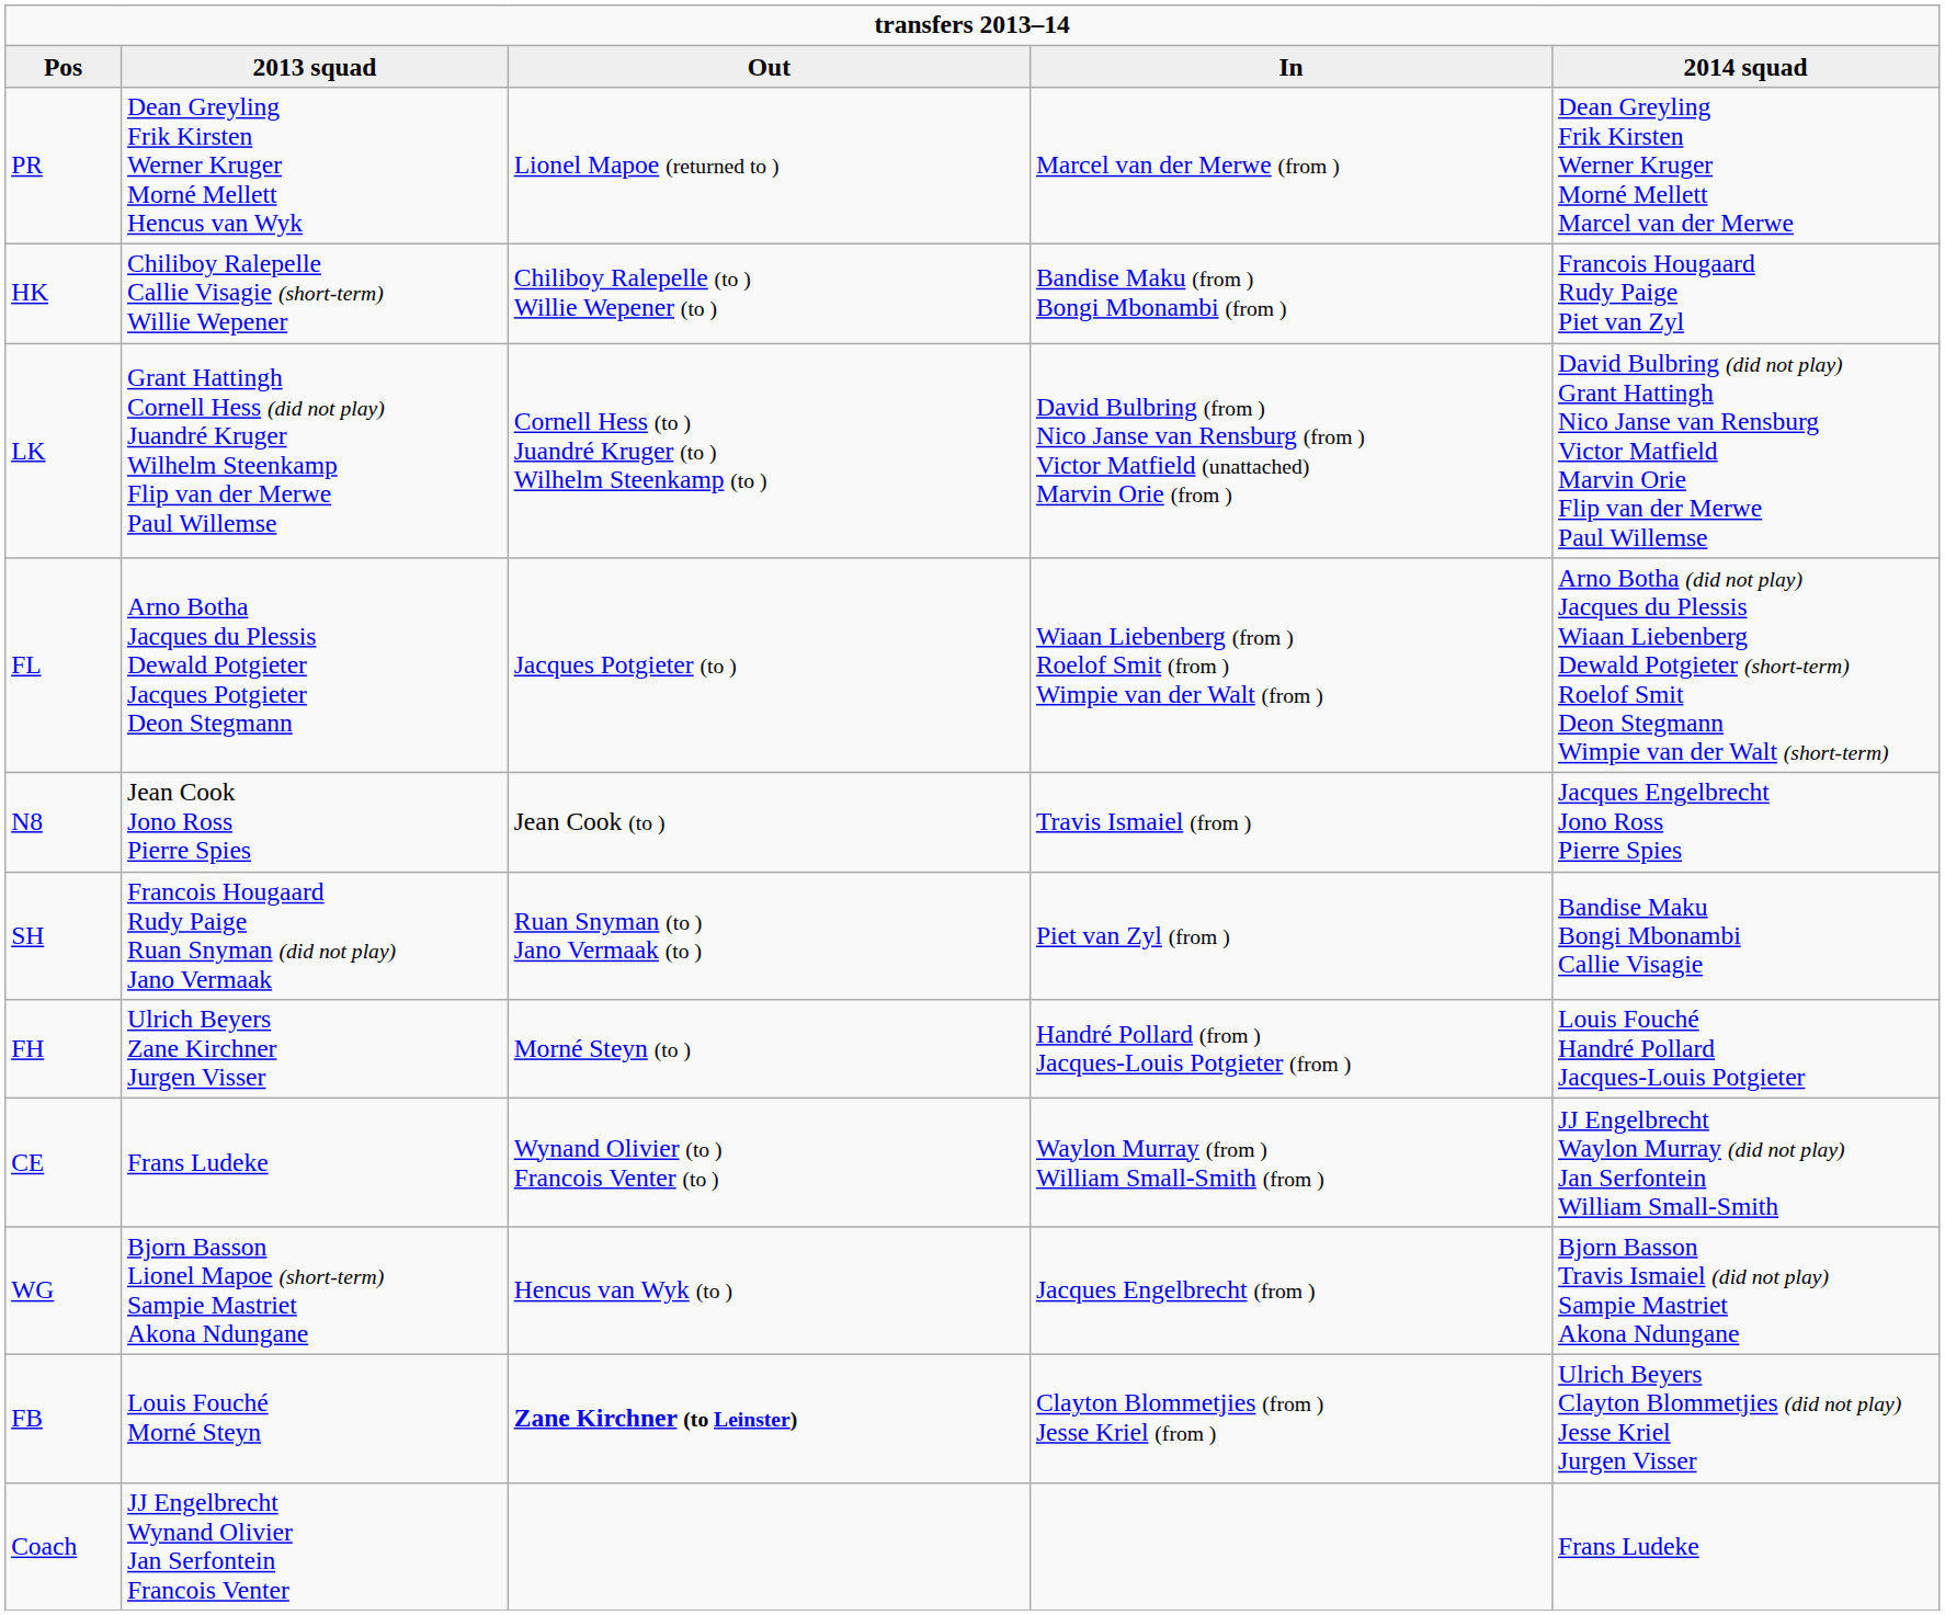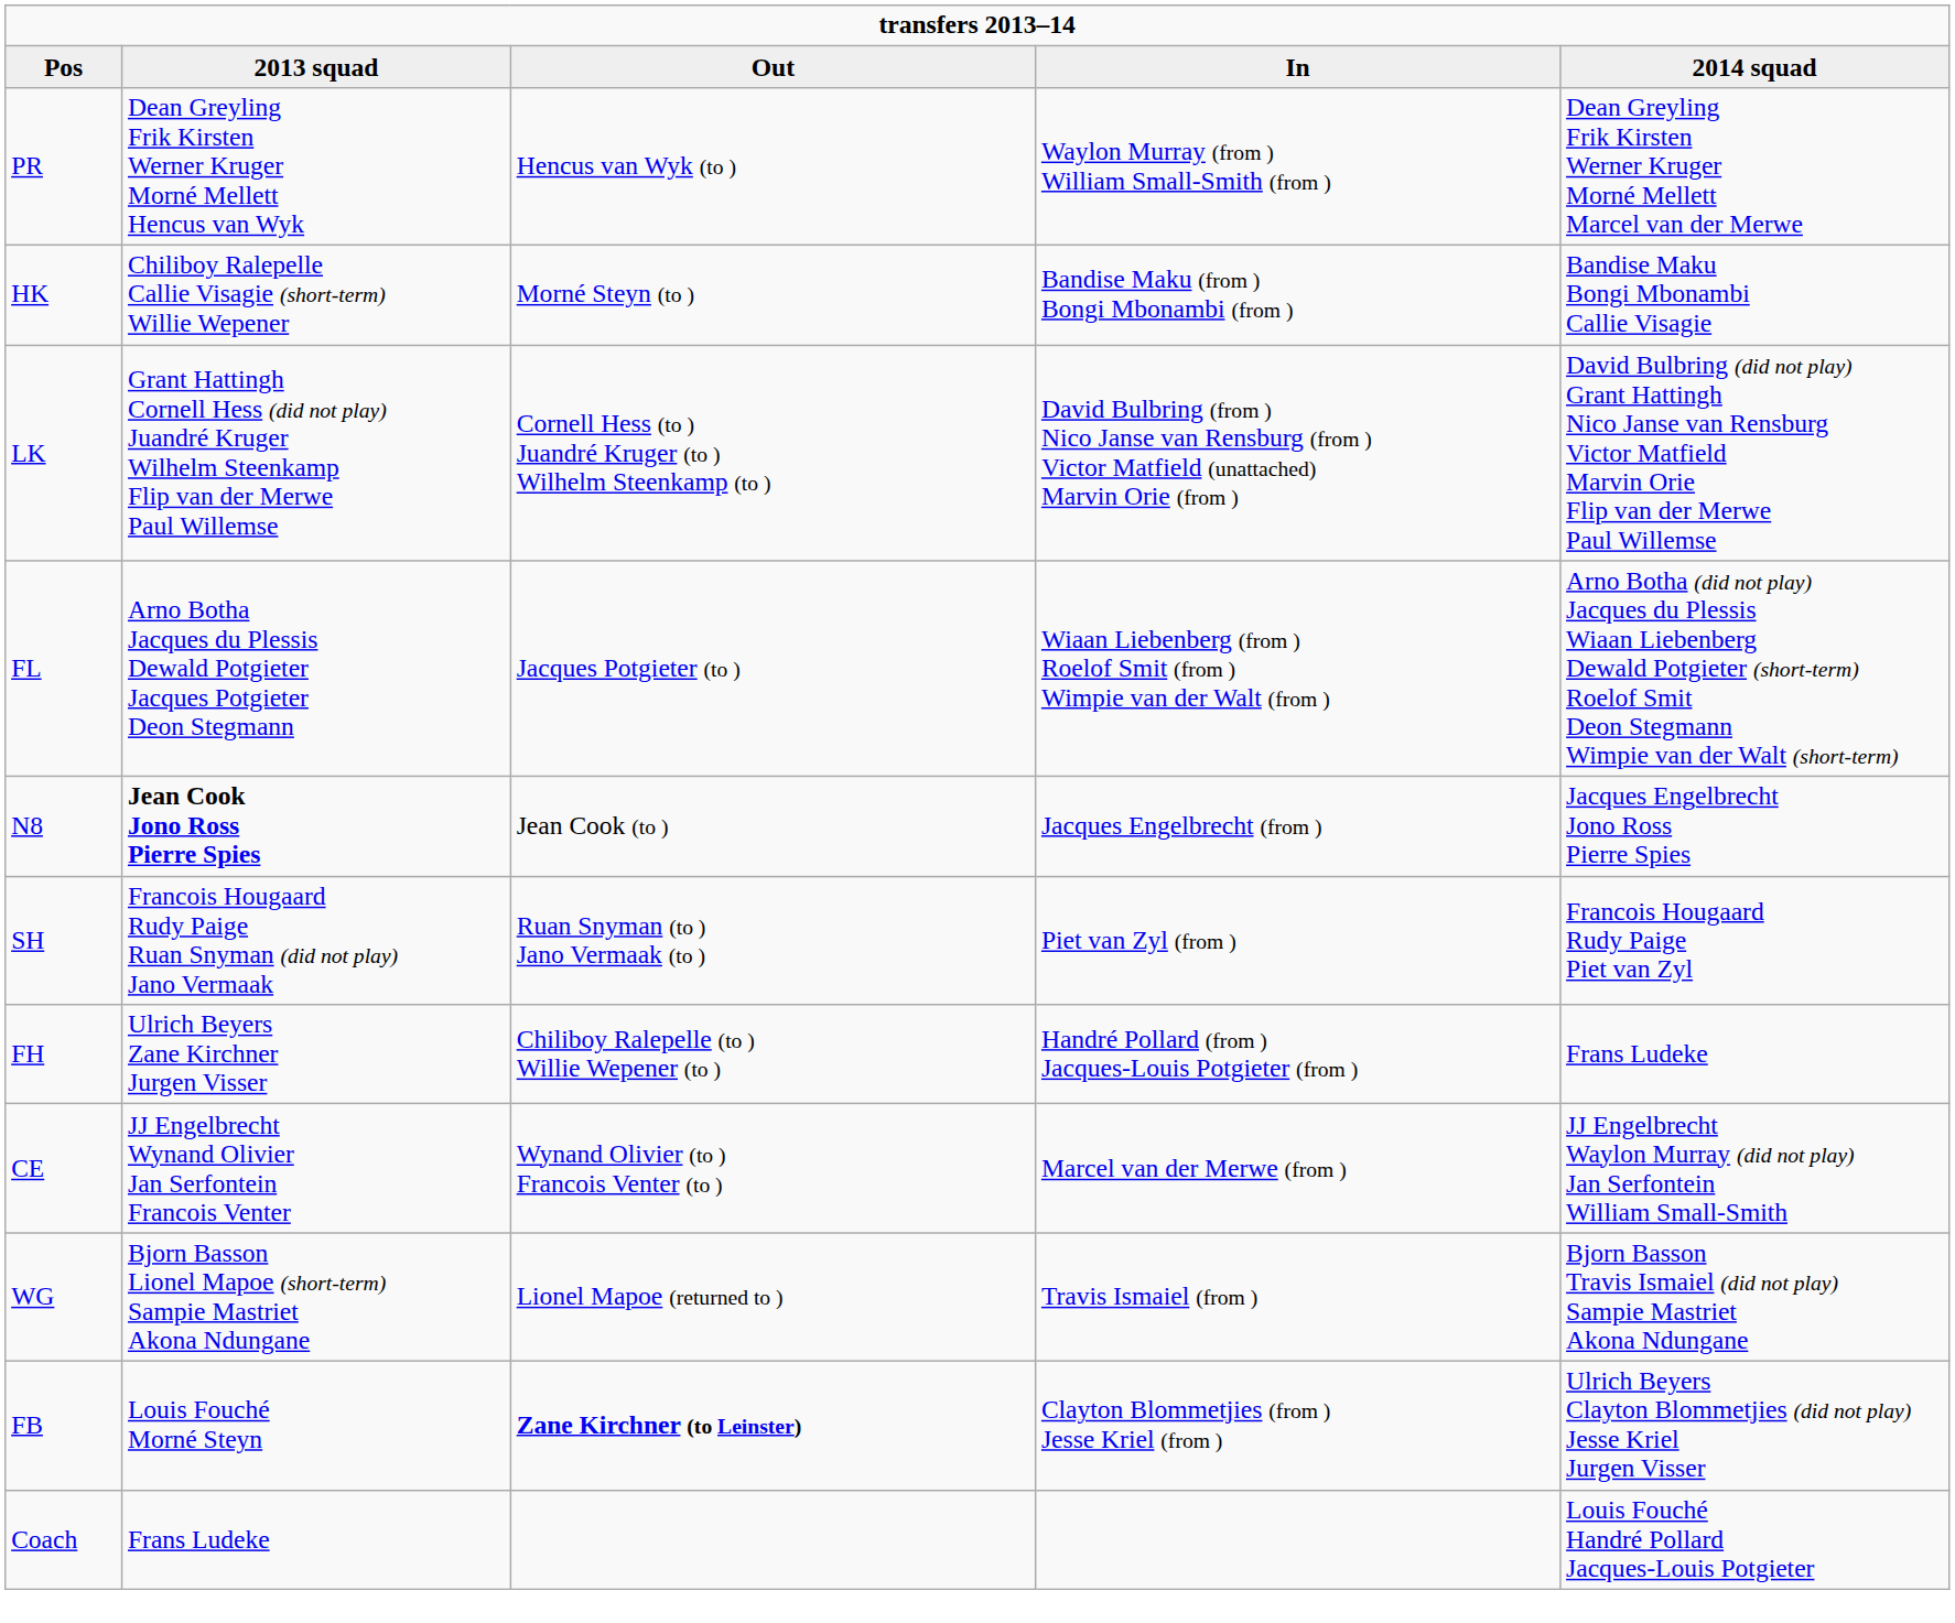PR | Out: Lionel Mapoe (returned to ) -> Hencus van Wyk (to )
PR | In: Marcel van der Merwe (from ) -> Waylon Murray (from ) William Small-Smith (from )
HK | Out: Chiliboy Ralepelle (to ) Willie Wepener (to ) -> Morné Steyn (to )
HK | 2014 squad: Francois Hougaard Rudy Paige Piet van Zyl -> Bandise Maku Bongi Mbonambi Callie Visagie
N8 | 2013 squad: normal -> bold
N8 | In: Travis Ismaiel (from ) -> Jacques Engelbrecht (from )
SH | 2014 squad: Bandise Maku Bongi Mbonambi Callie Visagie -> Francois Hougaard Rudy Paige Piet van Zyl
FH | Out: Morné Steyn (to ) -> Chiliboy Ralepelle (to ) Willie Wepener (to )
FH | 2014 squad: Louis Fouché Handré Pollard Jacques-Louis Potgieter -> Frans Ludeke
CE | 2013 squad: Frans Ludeke -> JJ Engelbrecht Wynand Olivier Jan Serfontein Francois Venter
CE | In: Waylon Murray (from ) William Small-Smith (from ) -> Marcel van der Merwe (from )
WG | Out: Hencus van Wyk (to ) -> Lionel Mapoe (returned to )
WG | In: Jacques Engelbrecht (from ) -> Travis Ismaiel (from )
Coach | 2013 squad: JJ Engelbrecht Wynand Olivier Jan Serfontein Francois Venter -> Frans Ludeke
Coach | 2014 squad: Frans Ludeke -> Louis Fouché Handré Pollard Jacques-Louis Potgieter
